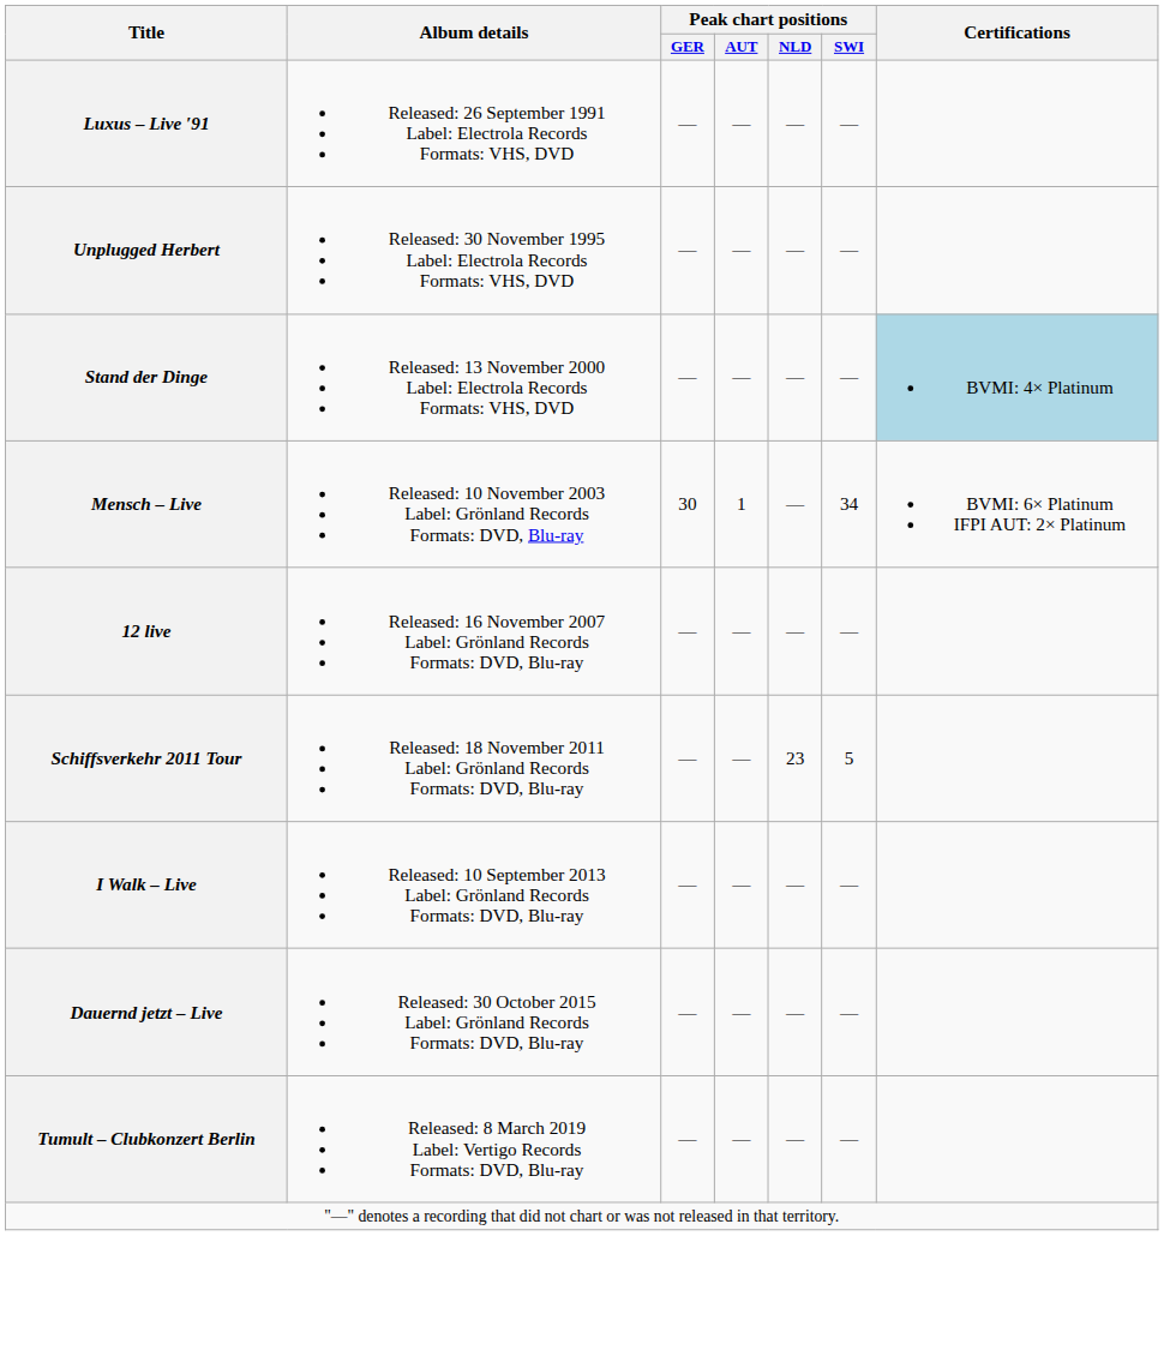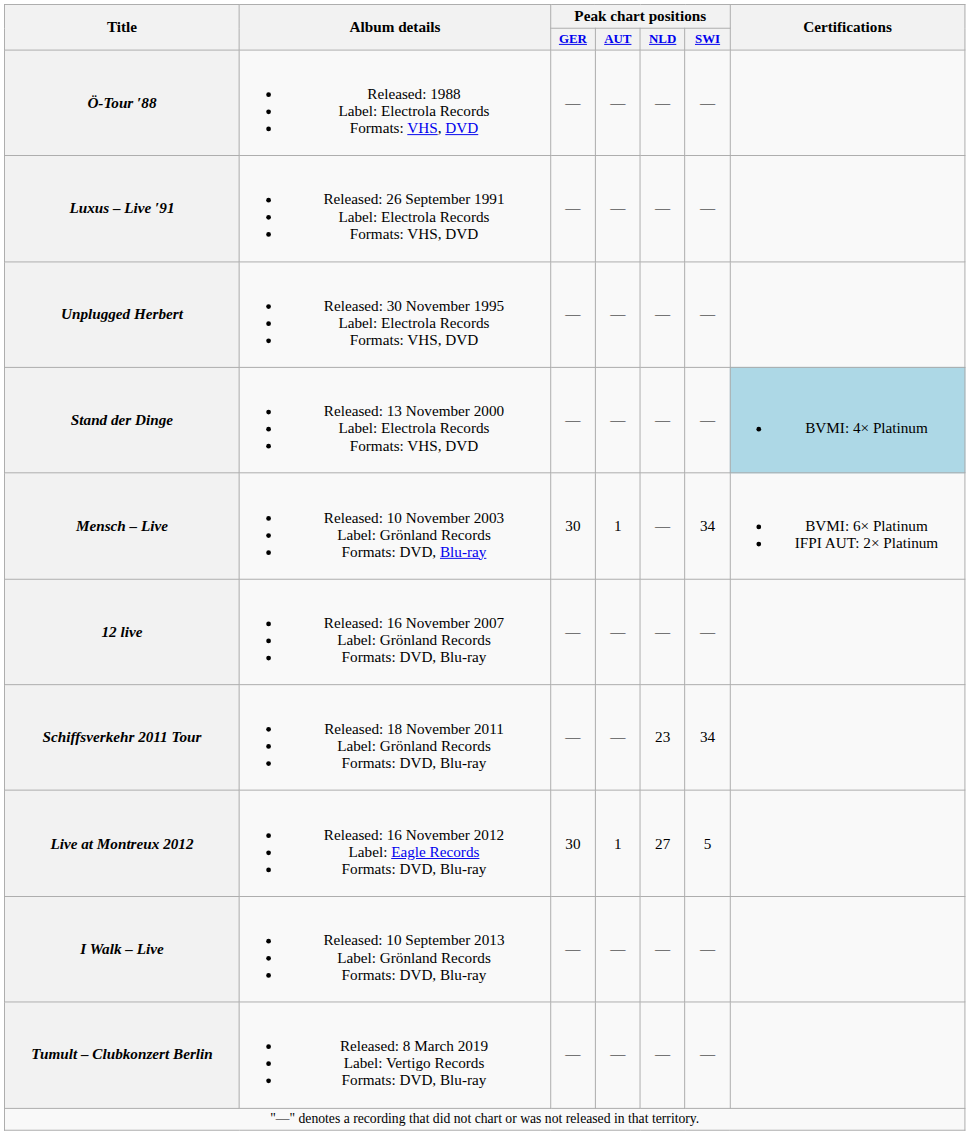+ row: Ö-Tour ′88 | Released: 1988 Label: Electrola Records Formats: VHS, DVD | — | — | — | —
Schiffsverkehr 2011 Tour | Peak chart positions / SWI: 5 -> 34
+ row: Live at Montreux 2012 | Released: 16 November 2012 Label: Eagle Records Formats: DVD, Blu-ray | 30 | 1 | 27 | 5
- row: Dauernd jetzt – Live | Released: 30 October 2015 Label: Grönland Records Formats: DVD, Blu-ray | — | — | — | —
